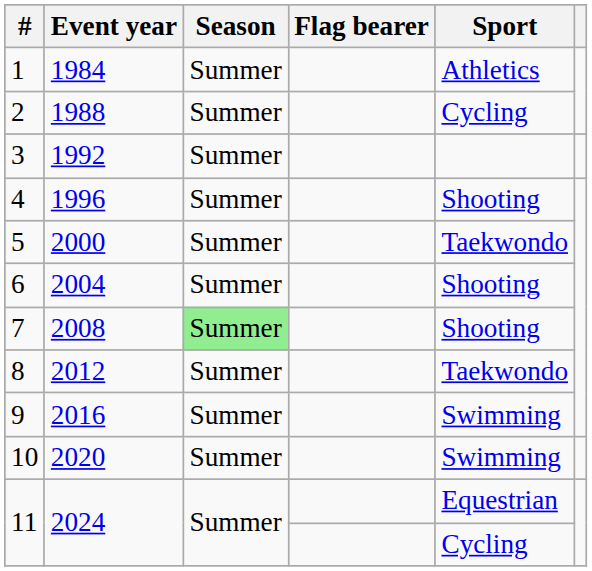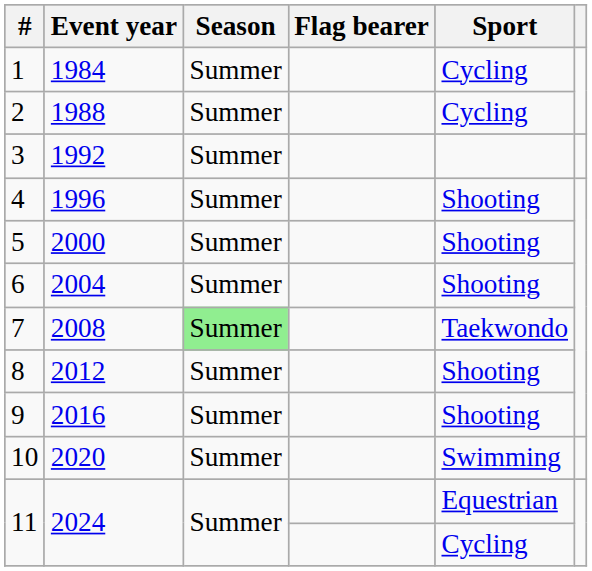1 | Sport: Athletics -> Cycling
5 | Sport: Taekwondo -> Shooting
7 | Sport: Shooting -> Taekwondo
8 | Sport: Taekwondo -> Shooting
9 | Sport: Swimming -> Shooting
